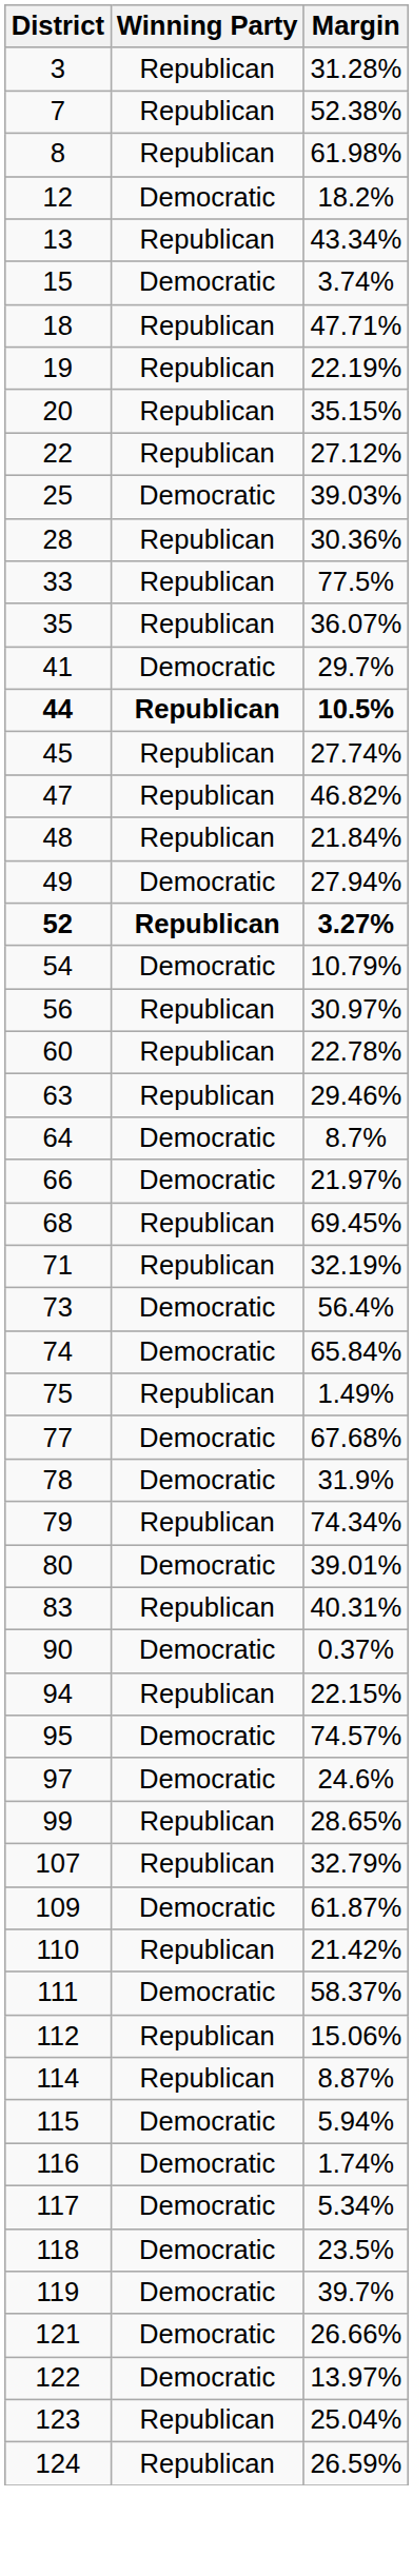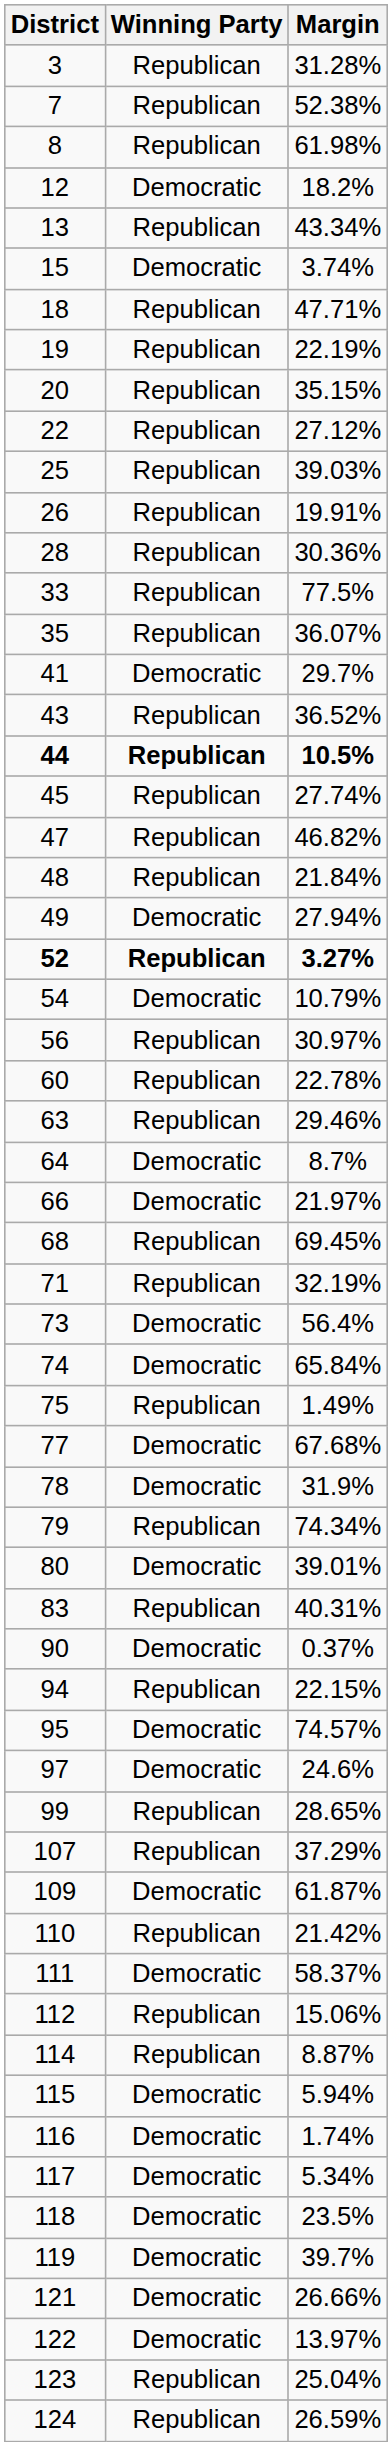25 | Winning Party: Democratic -> Republican
+ row: 26 | Republican | 19.91%
+ row: 43 | Republican | 36.52%
107 | Margin: 32.79% -> 37.29%
